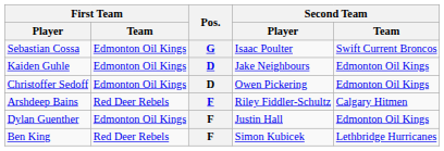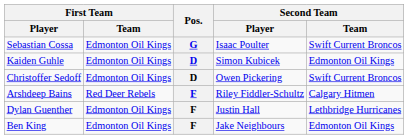Kaiden Guhle | Second Team / Player: Jake Neighbours -> Simon Kubicek
Christoffer Sedoff | Second Team / Team: Edmonton Oil Kings -> Swift Current Broncos
Dylan Guenther | Second Team / Team: Edmonton Oil Kings -> Lethbridge Hurricanes
Ben King | First Team / Team: Red Deer Rebels -> Edmonton Oil Kings
Ben King | Second Team / Player: Simon Kubicek -> Jake Neighbours
Ben King | Second Team / Team: Lethbridge Hurricanes -> Edmonton Oil Kings
